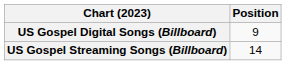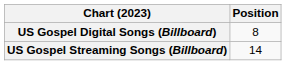US Gospel Digital Songs (Billboard) | Position: 9 -> 8
